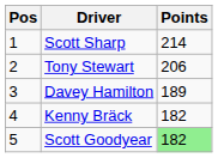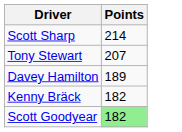- column: Pos | 1 | 2 | 3 | 4 | 5
Tony Stewart | Points: 206 -> 207
